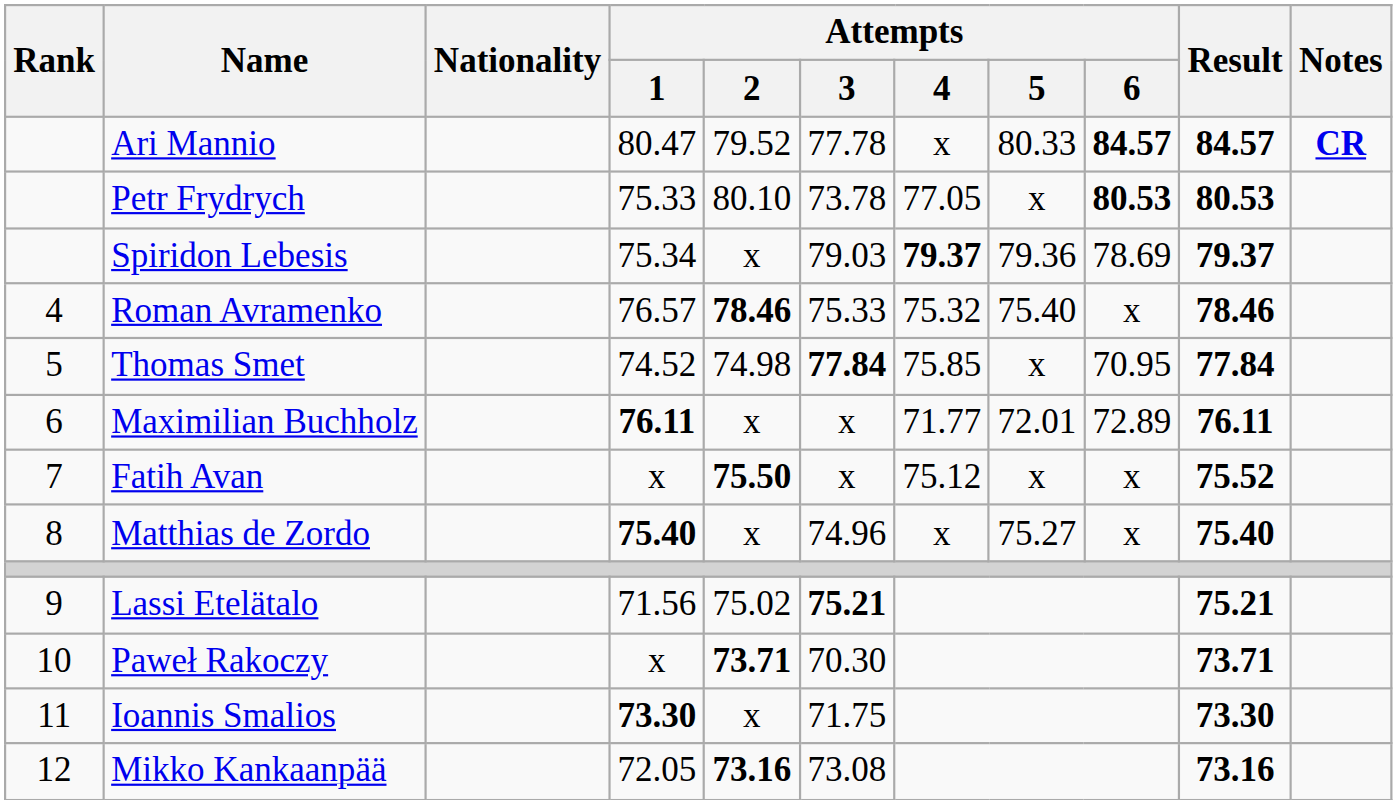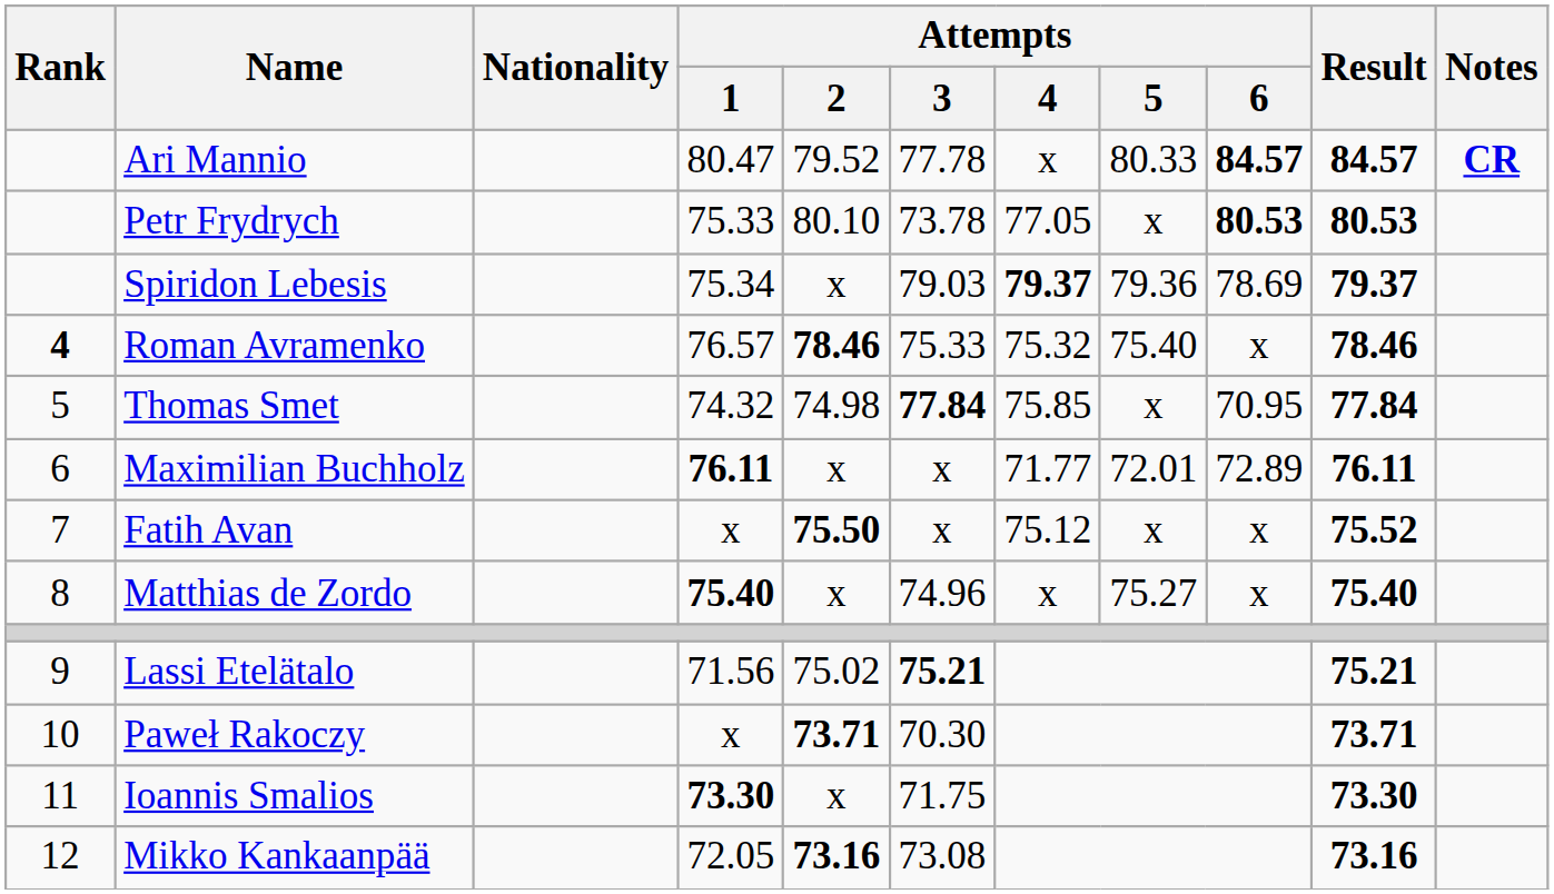Roman Avramenko | Rank: normal -> bold
Thomas Smet | Attempts / 1: 74.52 -> 74.32
